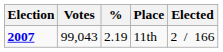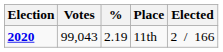11th | Election: 2007 -> 2020
